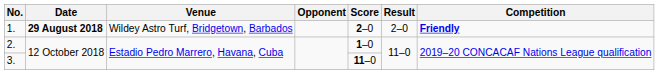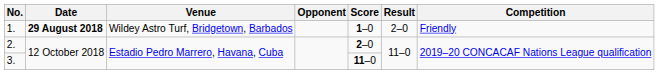1. | Score: 2–0 -> 1–0
1. | Competition: bold -> normal
2. | Score: 1–0 -> 2–0
